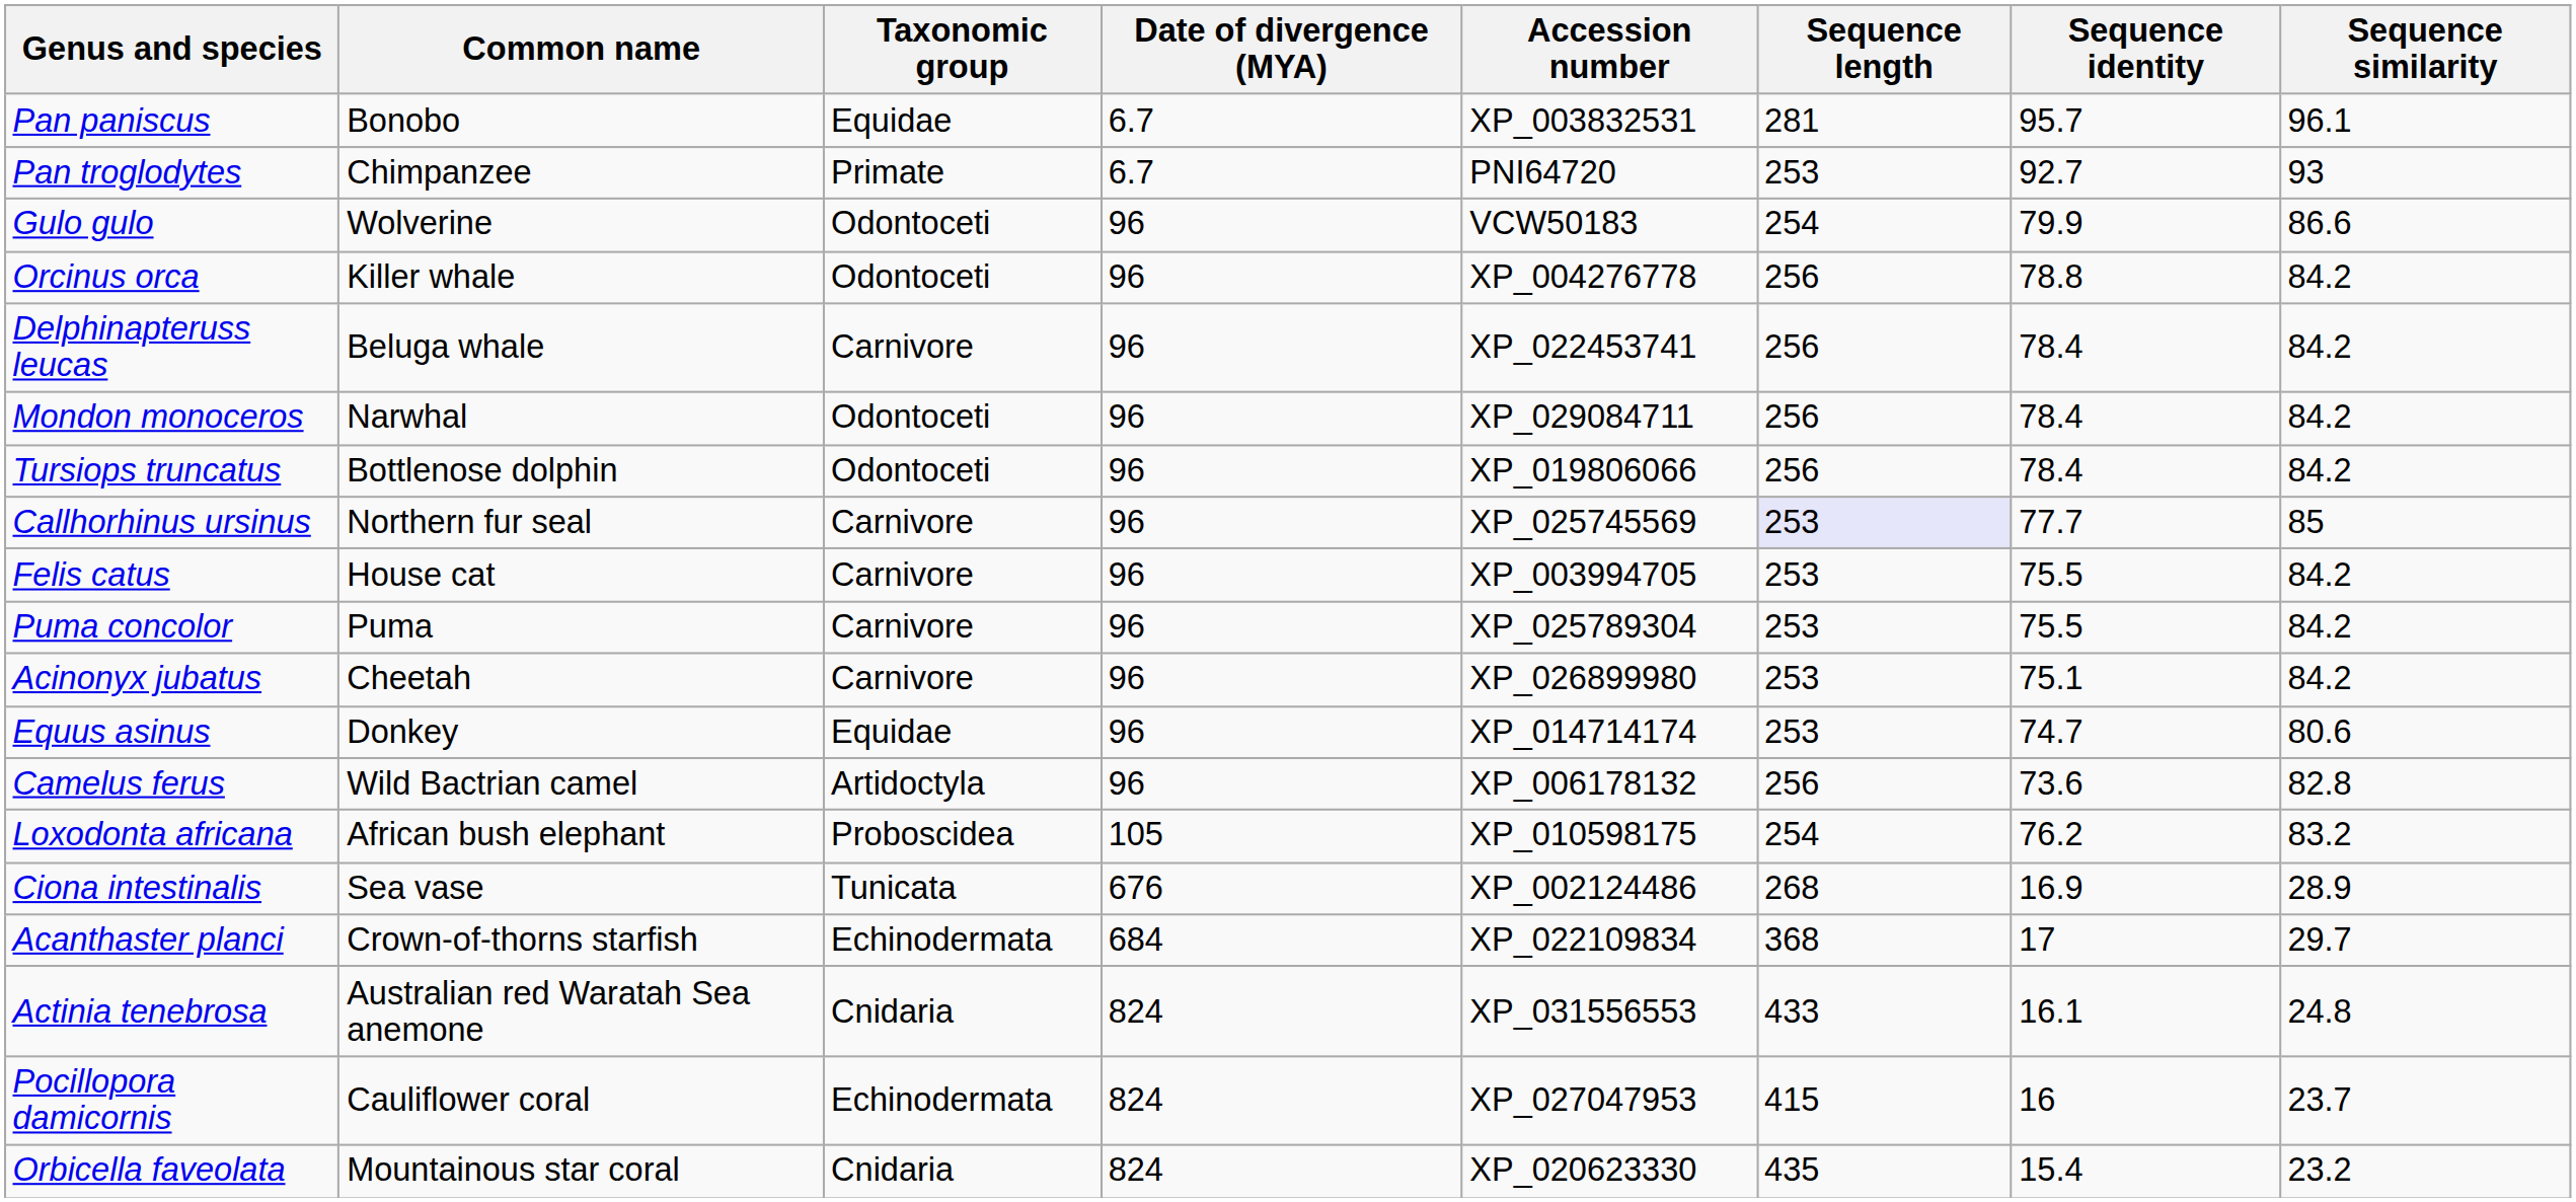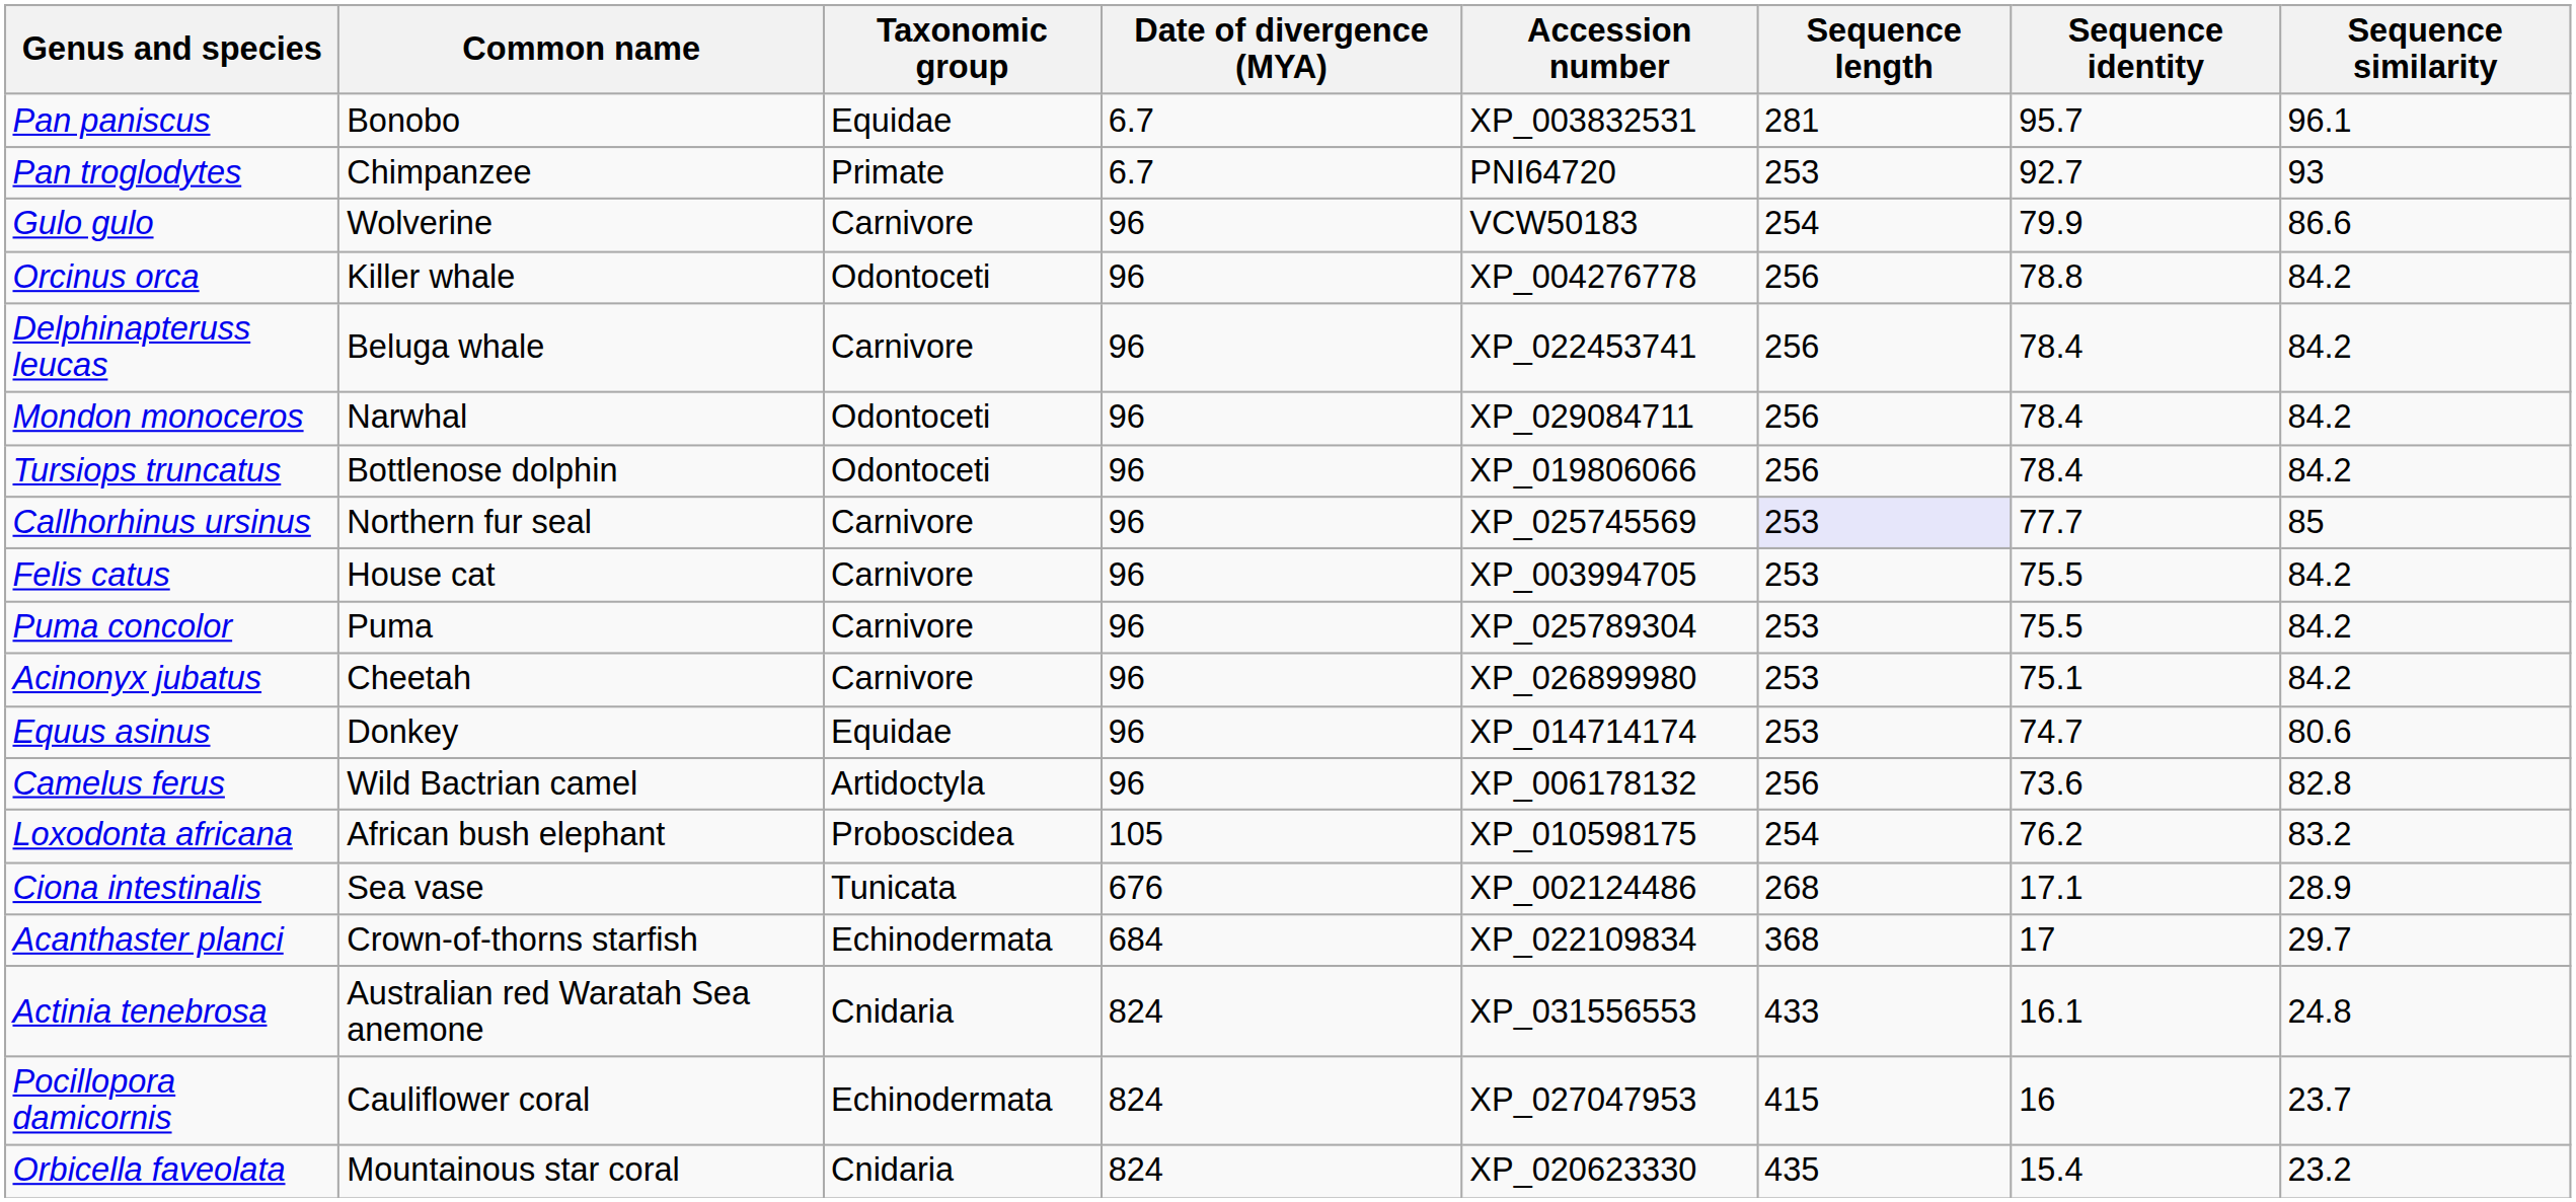Gulo gulo | Taxonomic group: Odontoceti -> Carnivore
Ciona intestinalis | Sequence identity: 16.9 -> 17.1
